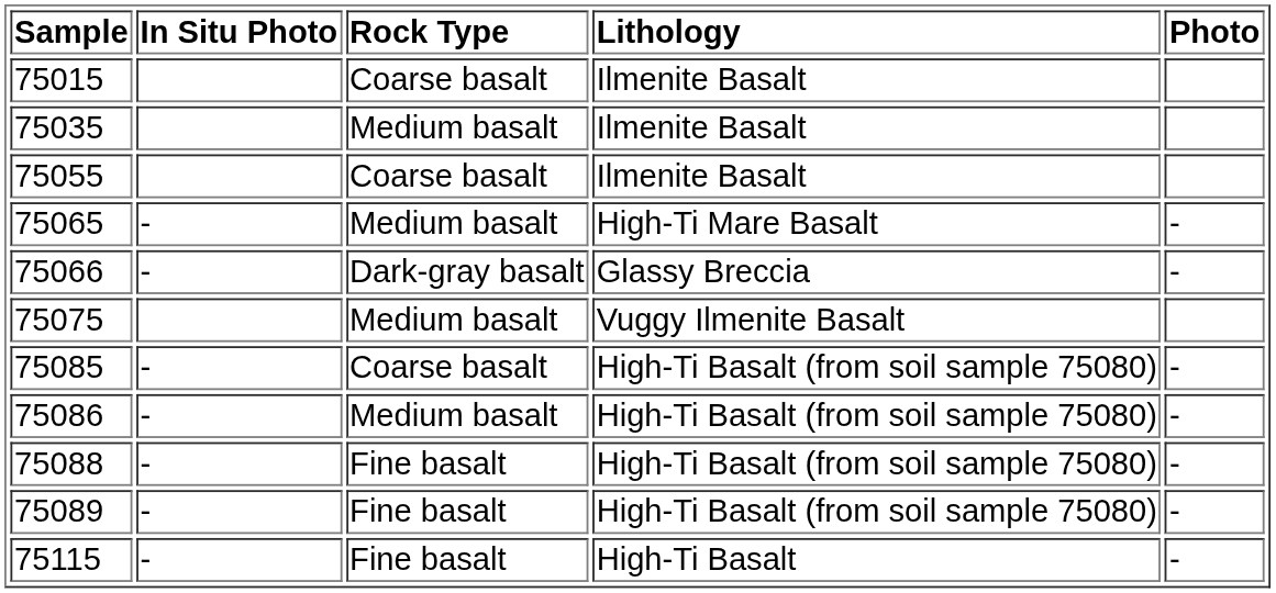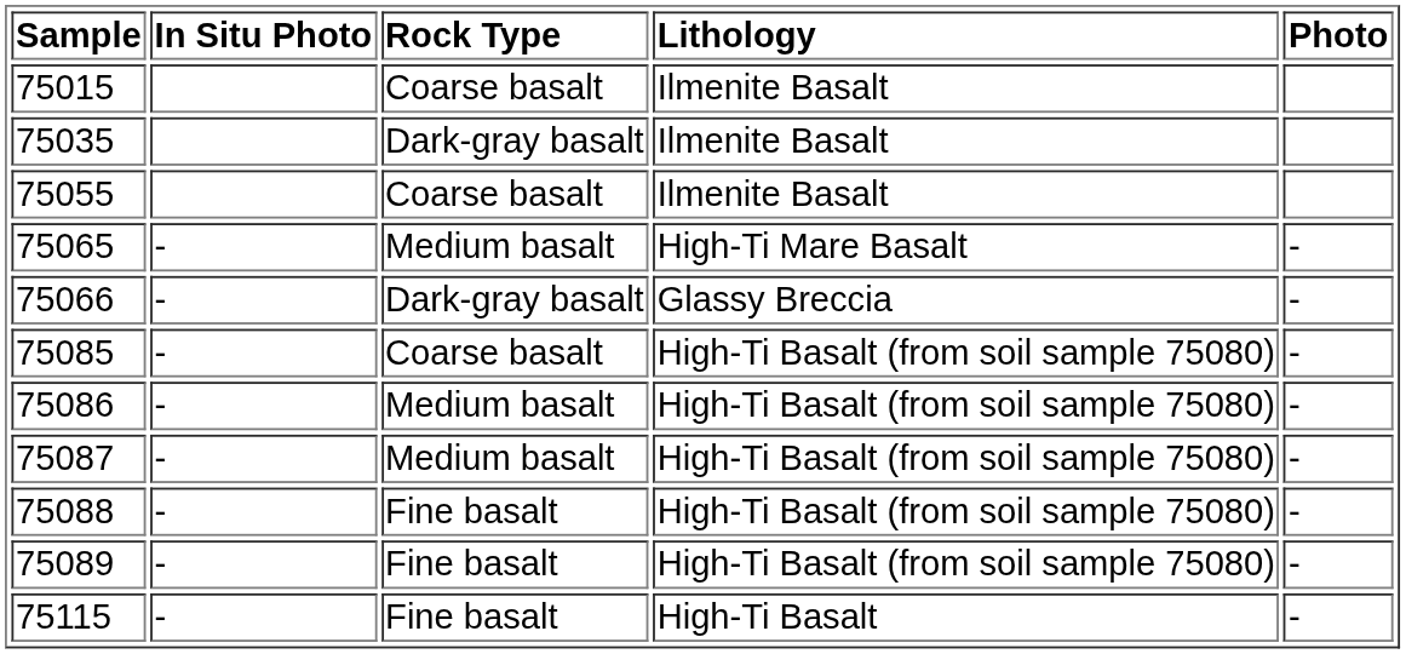75035 | Rock Type: Medium basalt -> Dark-gray basalt
- row: 75075 | Medium basalt | Vuggy Ilmenite Basalt
+ row: 75087 | - | Medium basalt | High-Ti Basalt (from soil sample 75080) | -
